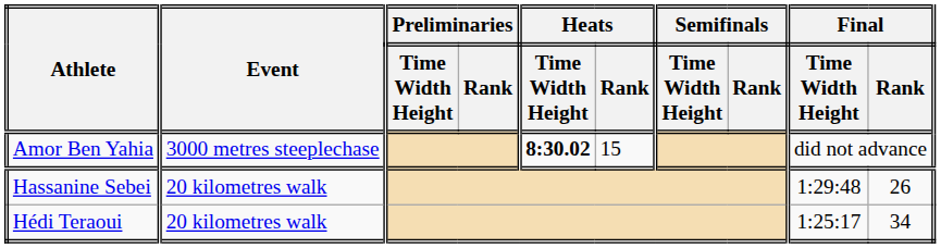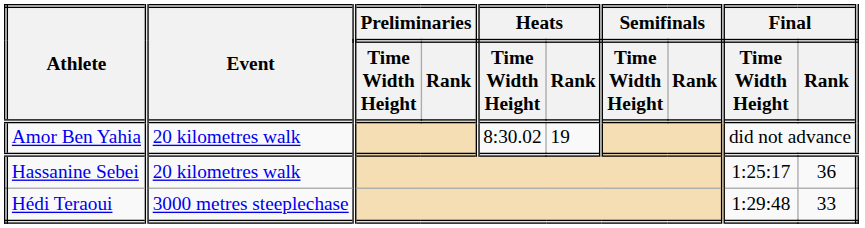Amor Ben Yahia | Event: 3000 metres steeplechase -> 20 kilometres walk
Amor Ben Yahia | Heats / Time Width Height: bold -> normal
Amor Ben Yahia | Heats / Rank: 15 -> 19
Hassanine Sebei | Final / Time Width Height: 1:29:48 -> 1:25:17
Hassanine Sebei | Final / Rank: 26 -> 36
Hédi Teraoui | Event: 20 kilometres walk -> 3000 metres steeplechase
Hédi Teraoui | Final / Time Width Height: 1:25:17 -> 1:29:48
Hédi Teraoui | Final / Rank: 34 -> 33
